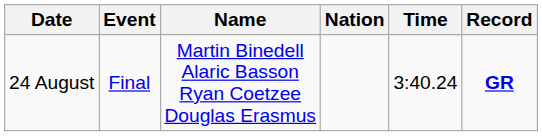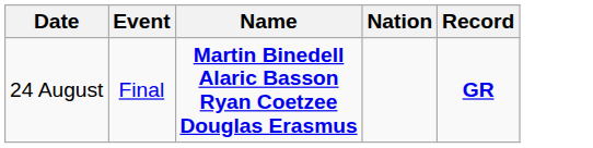- column: Time | 3:40.24
24 August | Name: normal -> bold
